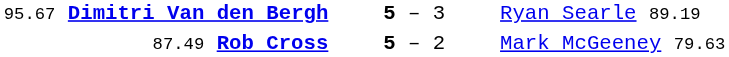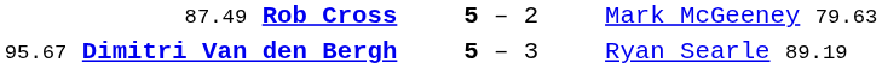rows swapped: 87.49 Rob Cross <-> 95.67 Dimitri Van den Bergh
